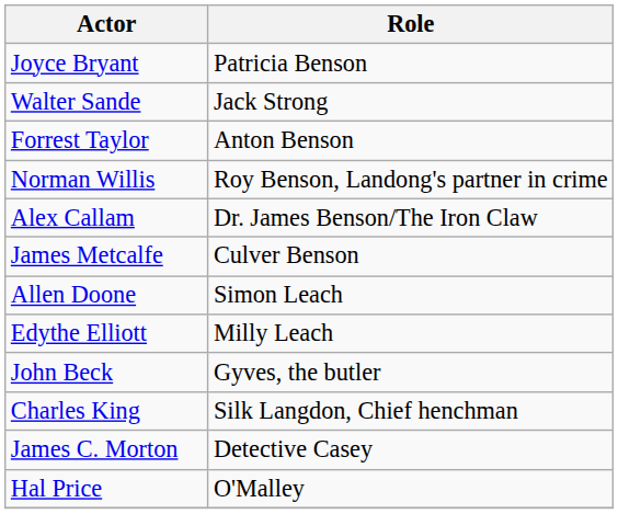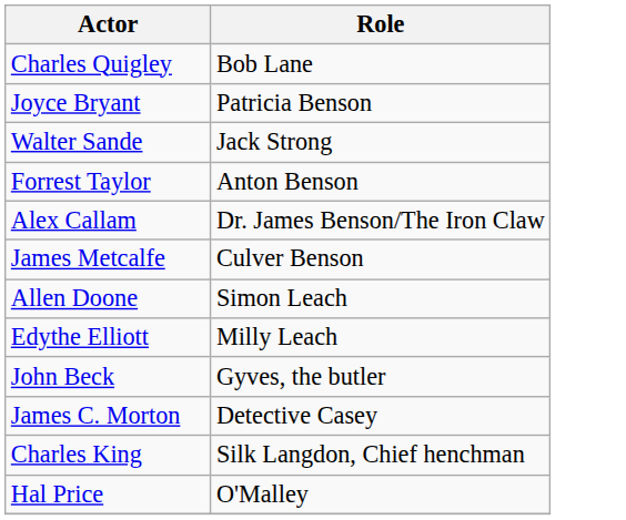+ row: Charles Quigley | Bob Lane
- row: Norman Willis | Roy Benson, Landong's partner in crime
rows swapped: Charles King <-> James C. Morton
